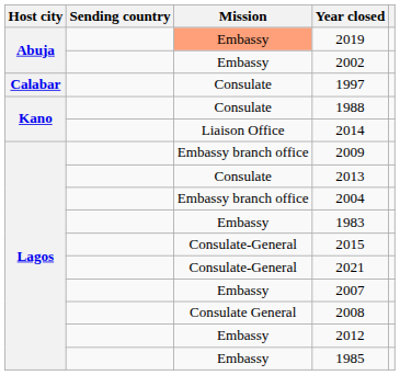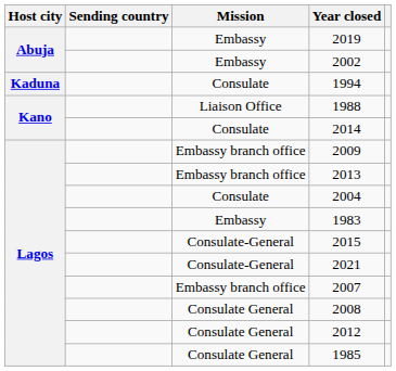2019 | Mission: lightsalmon background -> no background
- row: Calabar | Consulate | 1997
+ row: Kaduna | Consulate | 1994
1988 | Mission: Consulate -> Liaison Office
2014 | Mission: Liaison Office -> Consulate
2013 | Mission: Consulate -> Embassy branch office
2004 | Mission: Embassy branch office -> Consulate
2007 | Mission: Embassy -> Embassy branch office
2012 | Mission: Embassy -> Consulate General
1985 | Mission: Embassy -> Consulate General
